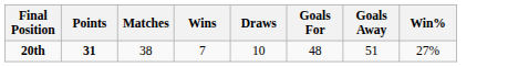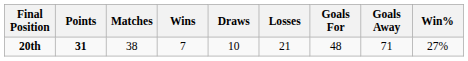+ column: Losses | 21
20th | Goals Away: 51 -> 71
